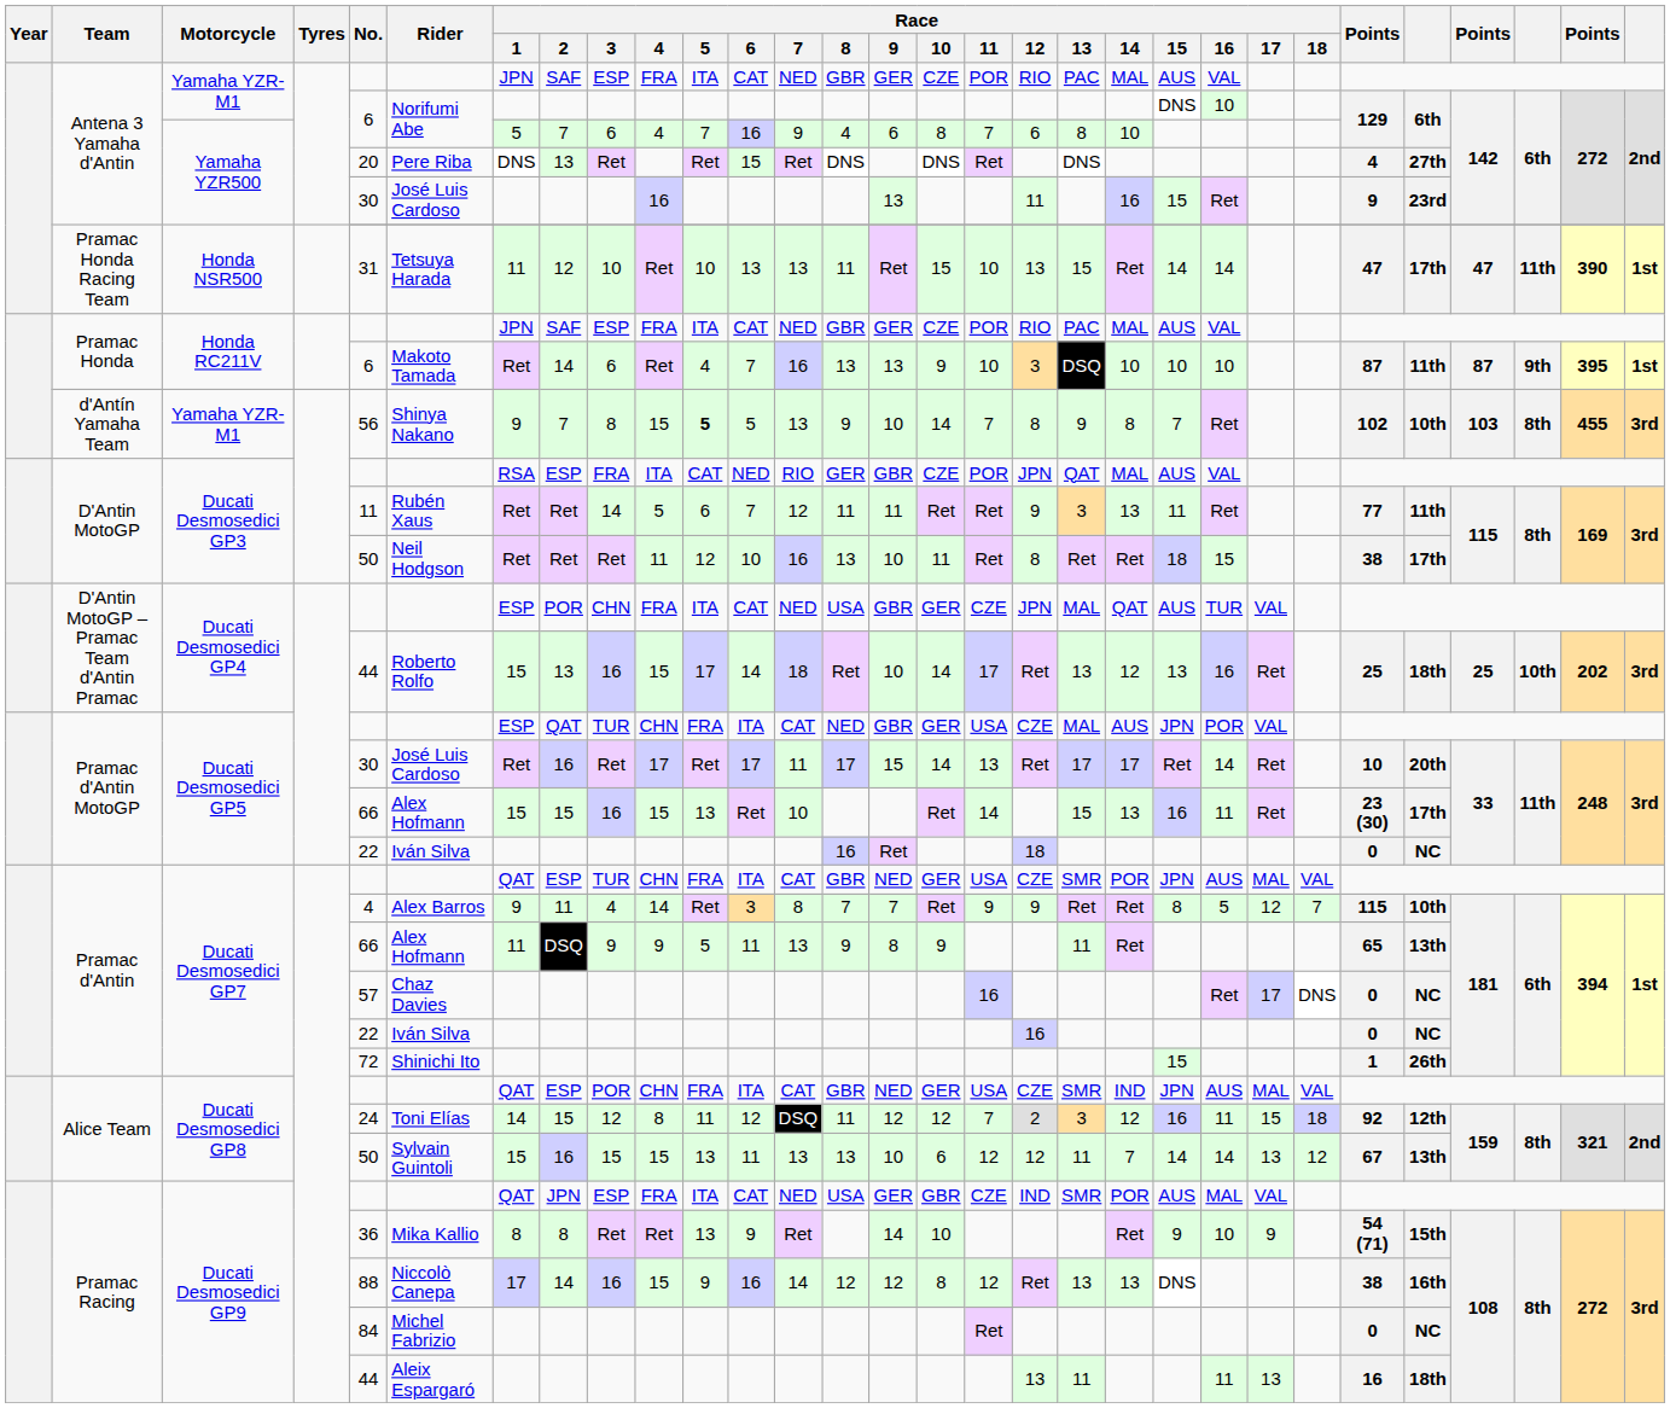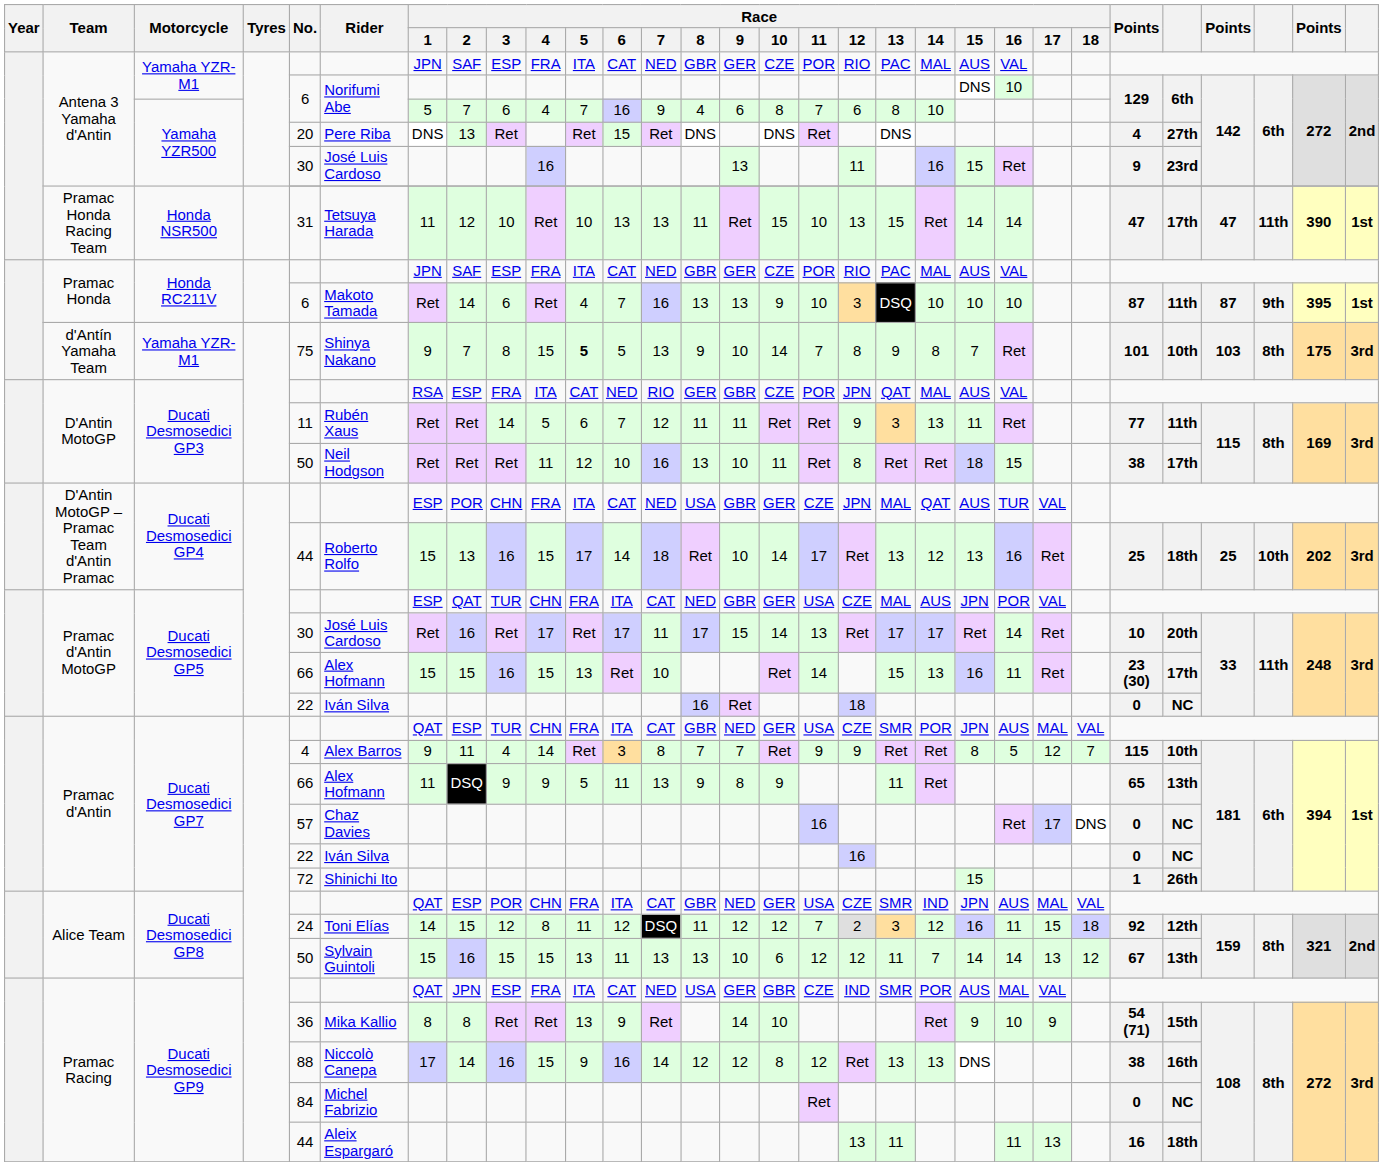d'Antín Yamaha Team | No.: 56 -> 75
d'Antín Yamaha Team | column 25: 102 -> 101
d'Antín Yamaha Team | column 29: 455 -> 175
